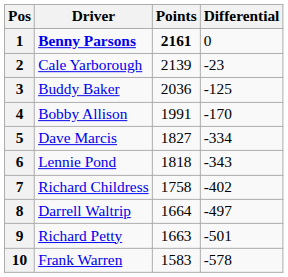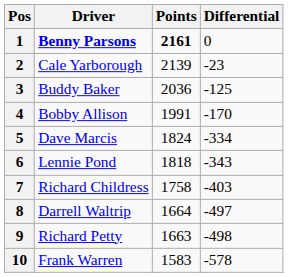5 | Points: 1827 -> 1824
7 | Differential: -402 -> -403
9 | Differential: -501 -> -498
